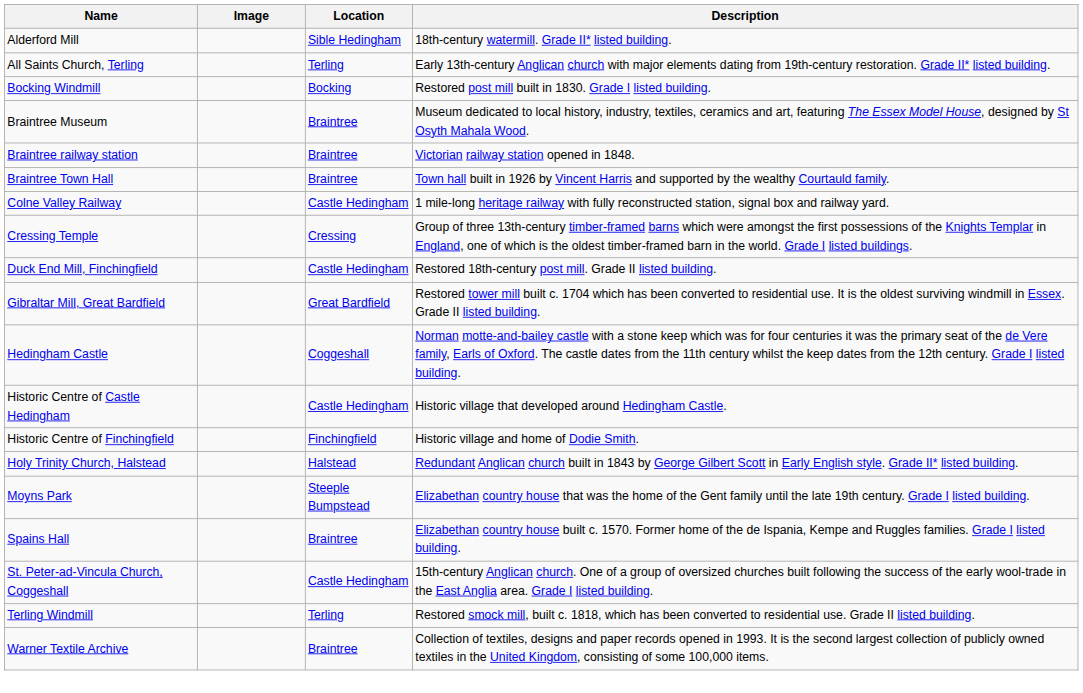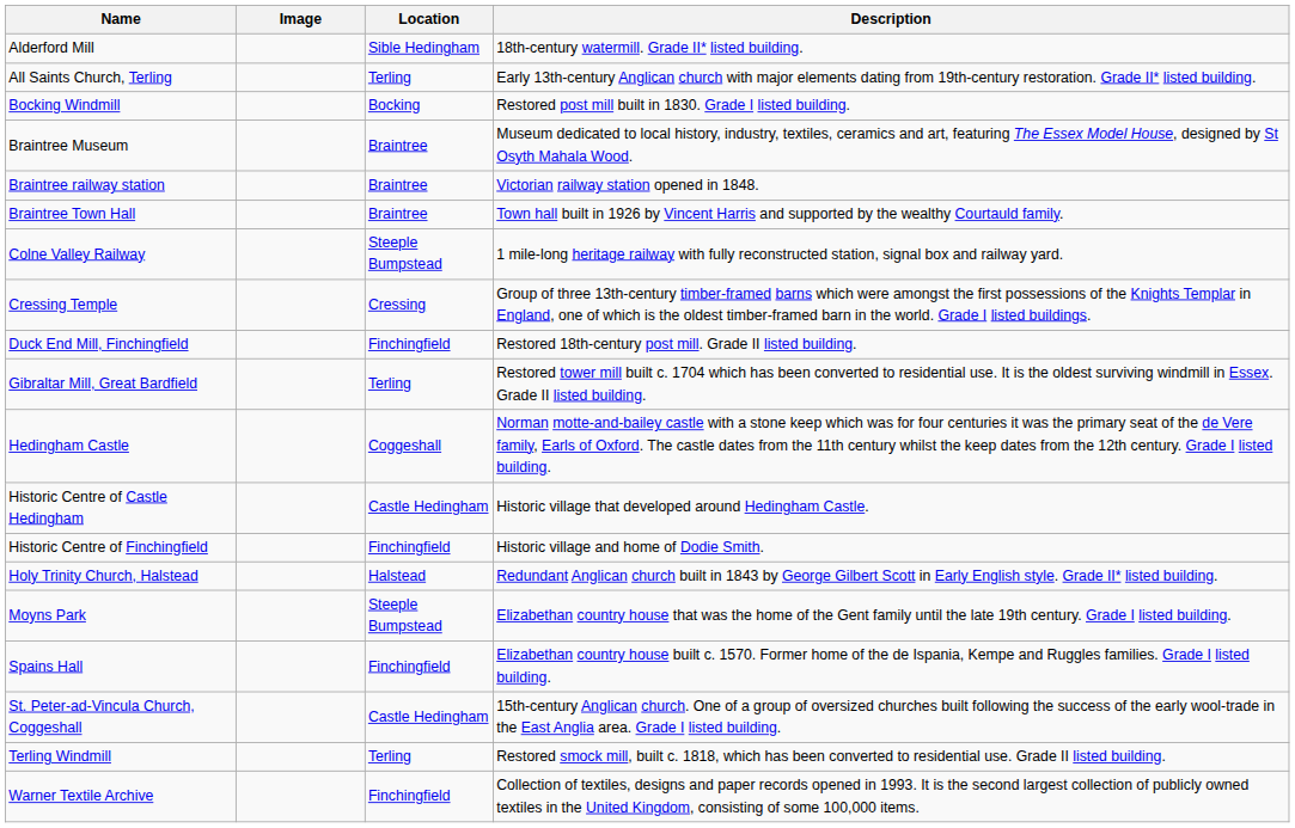Colne Valley Railway | Location: Castle Hedingham -> Steeple Bumpstead
Duck End Mill, Finchingfield | Location: Castle Hedingham -> Finchingfield
Gibraltar Mill, Great Bardfield | Location: Great Bardfield -> Terling
Spains Hall | Location: Braintree -> Finchingfield
Warner Textile Archive | Location: Braintree -> Finchingfield
